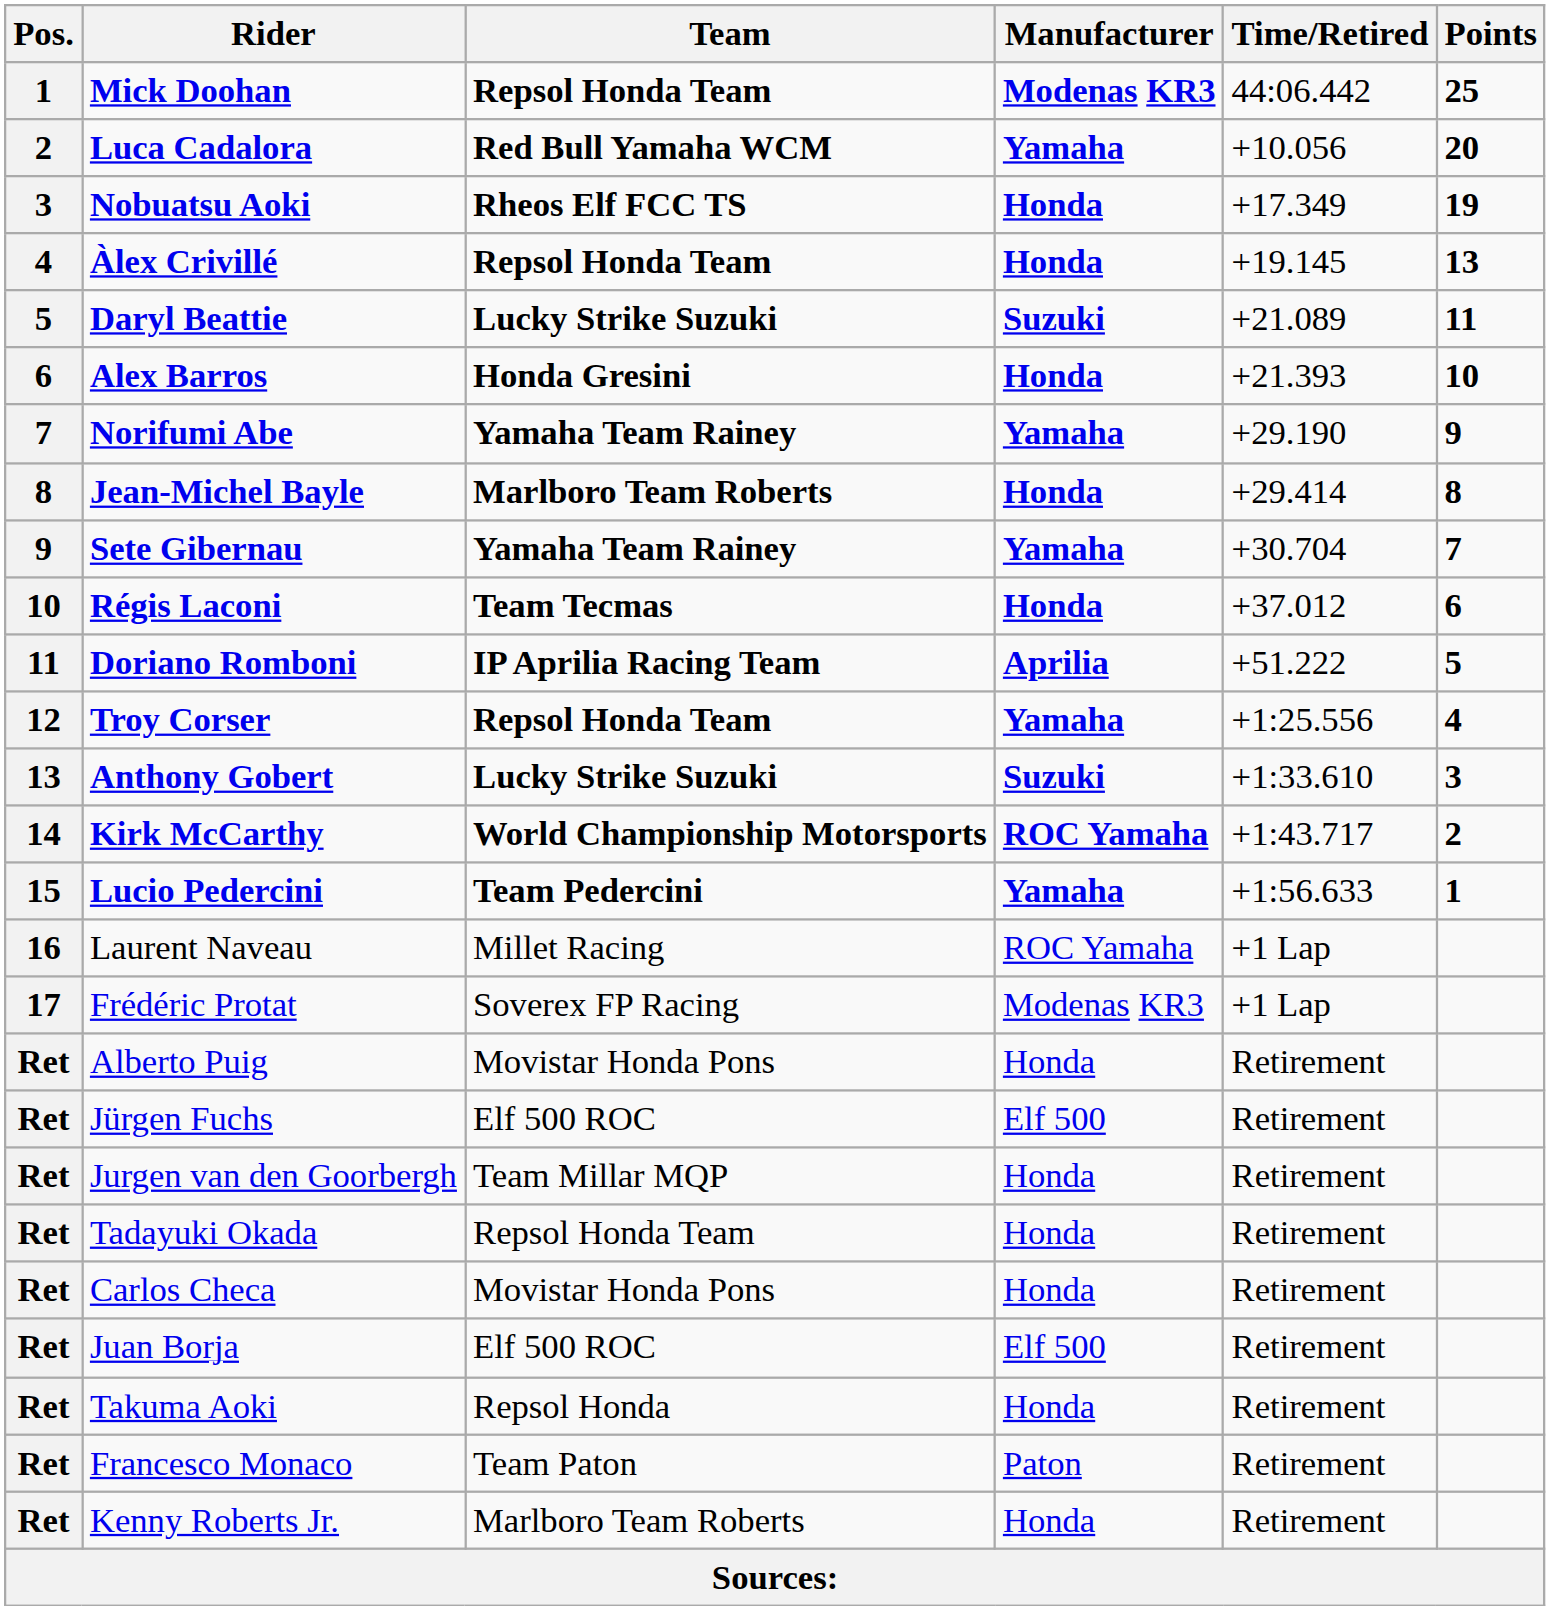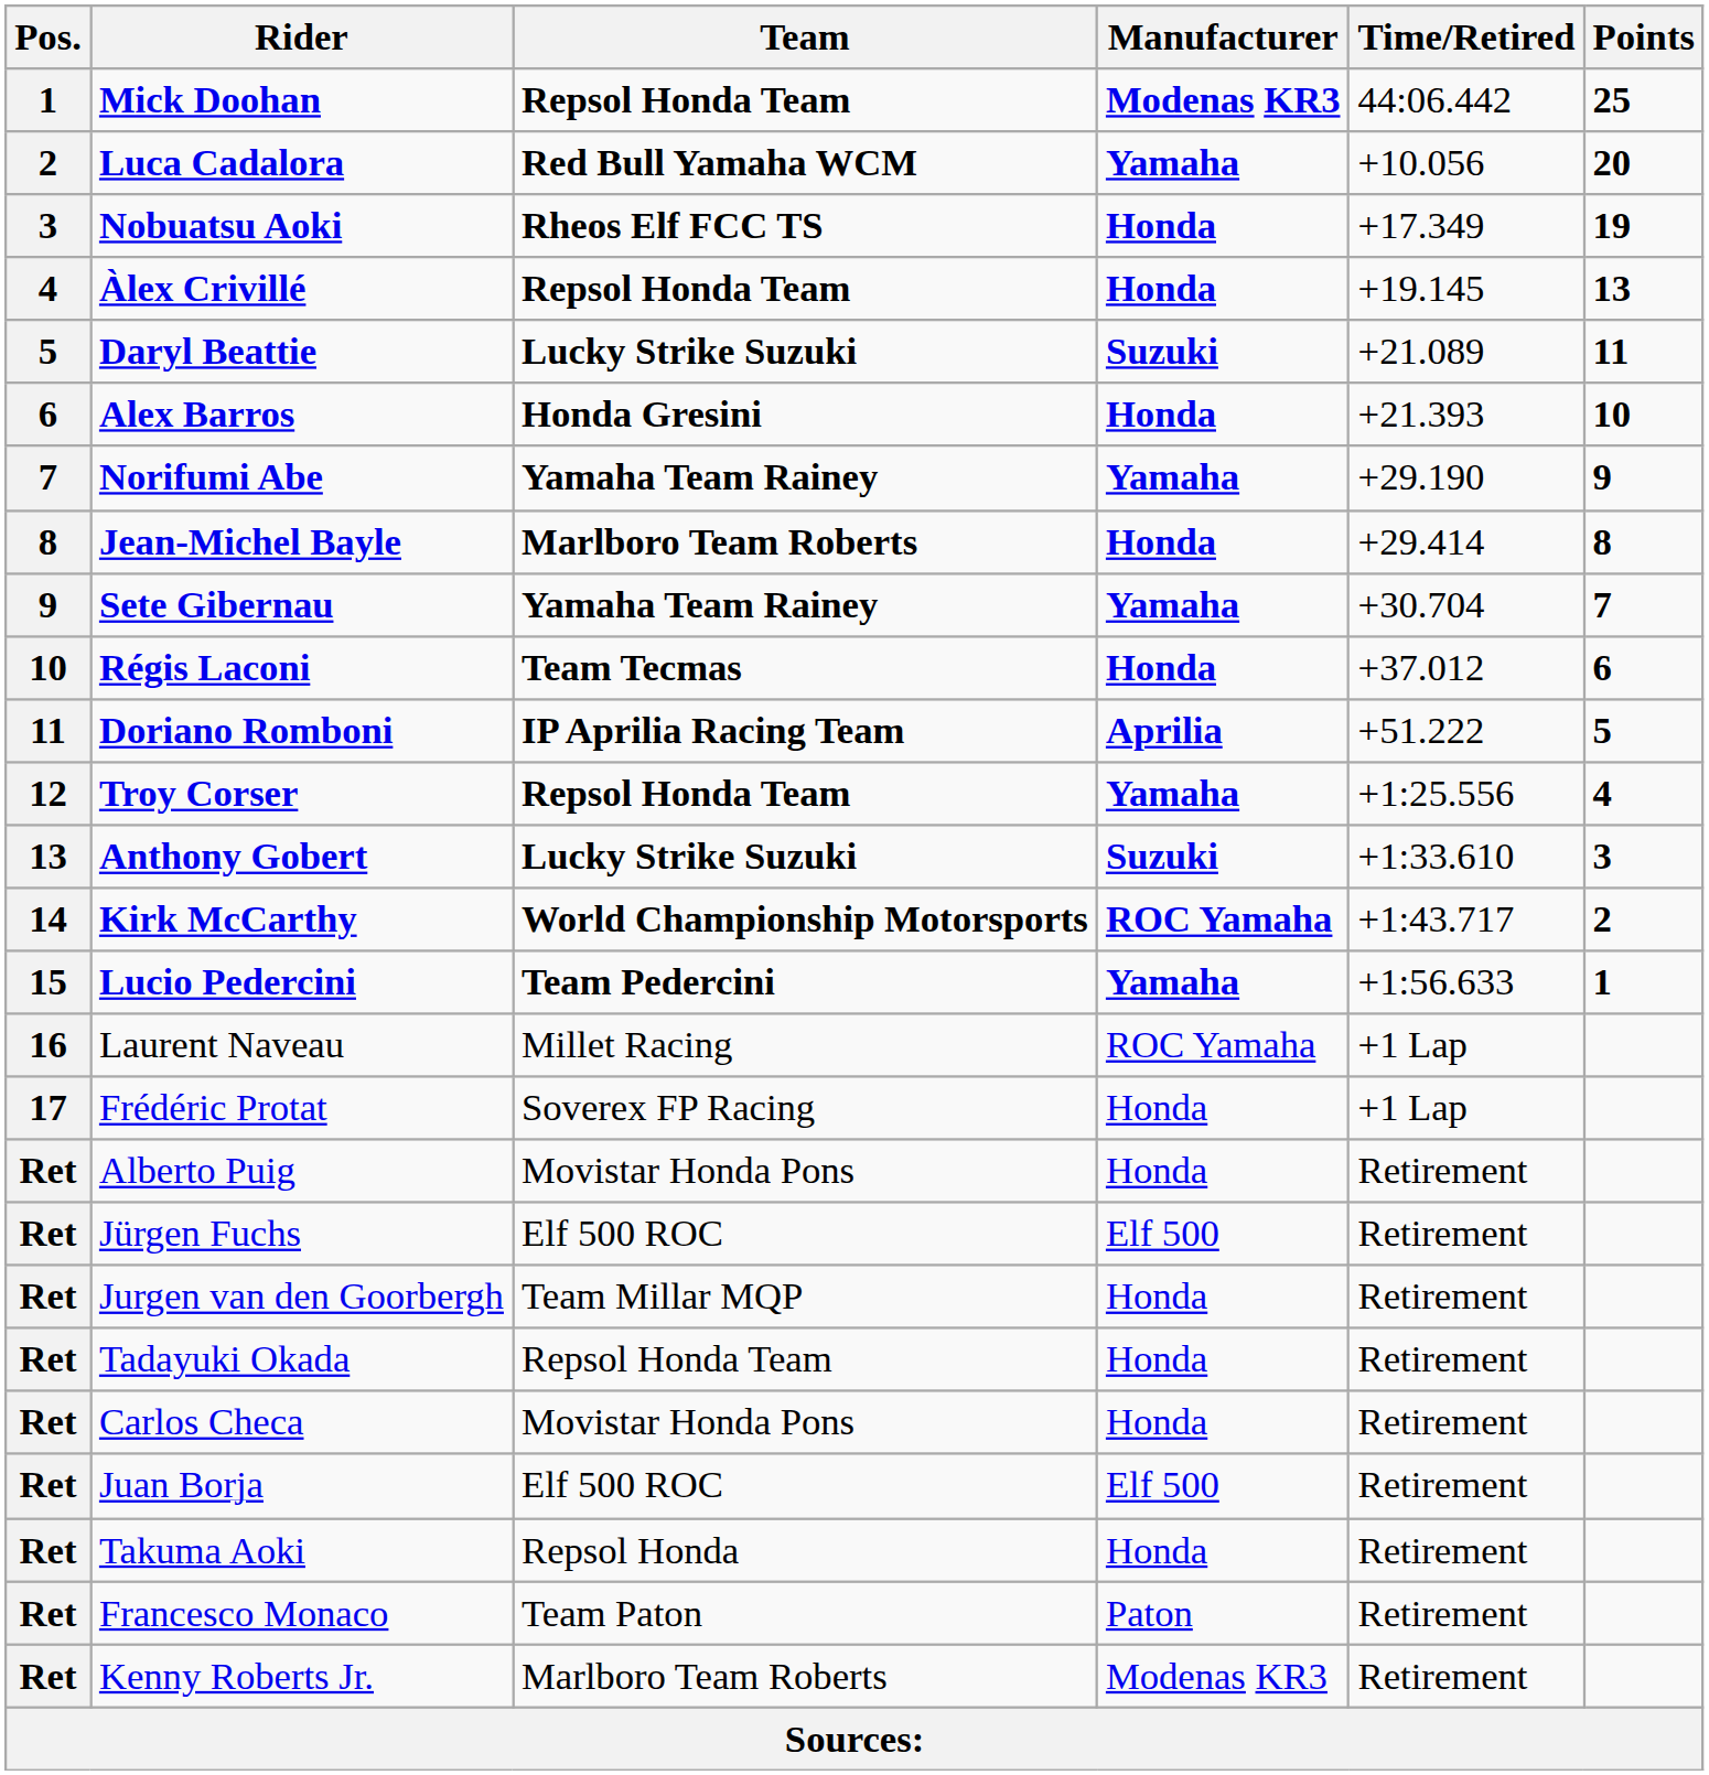Frédéric Protat | Manufacturer: Modenas KR3 -> Honda
Kenny Roberts Jr. | Manufacturer: Honda -> Modenas KR3
